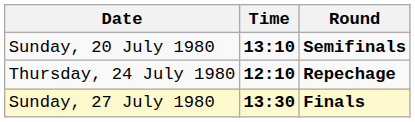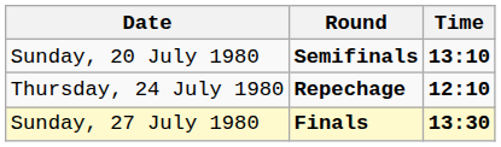columns swapped: Time <-> Round
